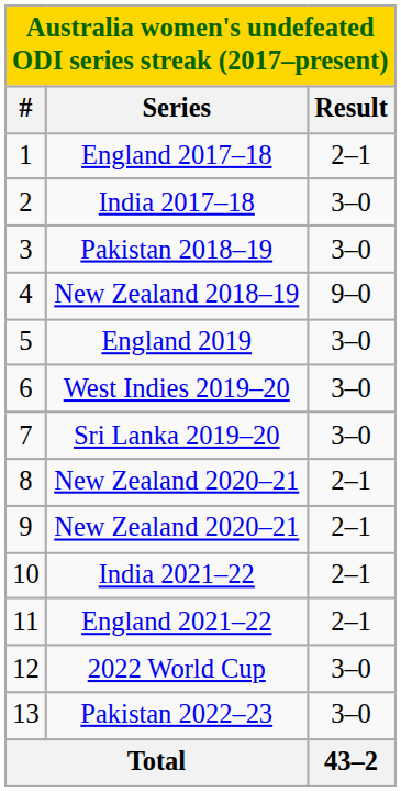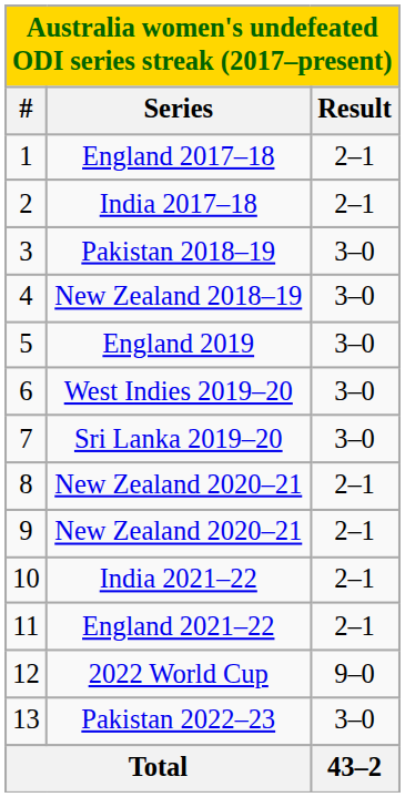India 2017–18 | Result: 3–0 -> 2–1
New Zealand 2018–19 | Result: 9–0 -> 3–0
2022 World Cup | Result: 3–0 -> 9–0
